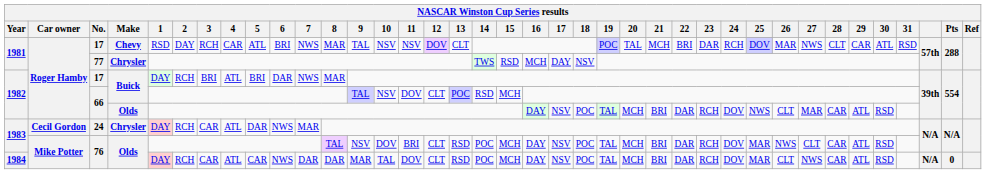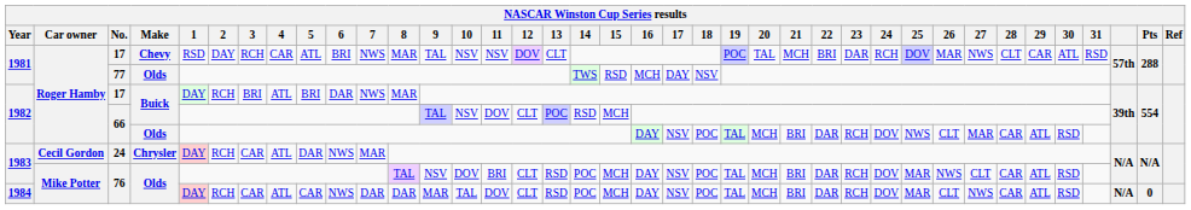77 | Make: Chrysler -> Olds
